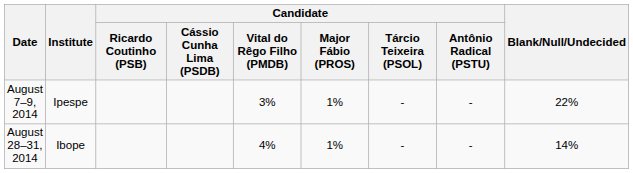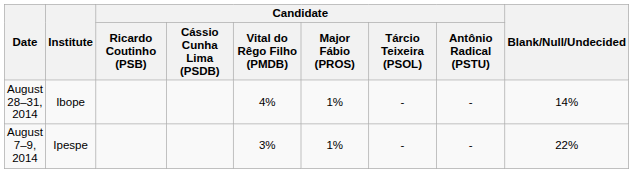rows swapped: August 28–31, 2014 <-> August 7–9, 2014
